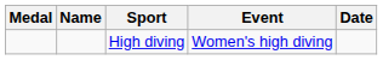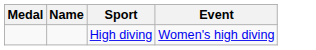- column: Date
